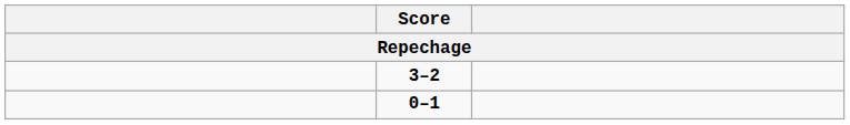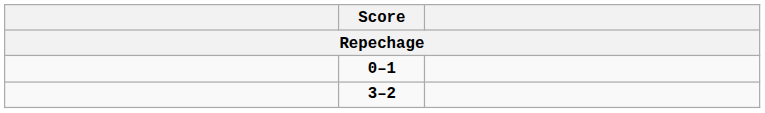rows swapped: 3–2 <-> 0–1
